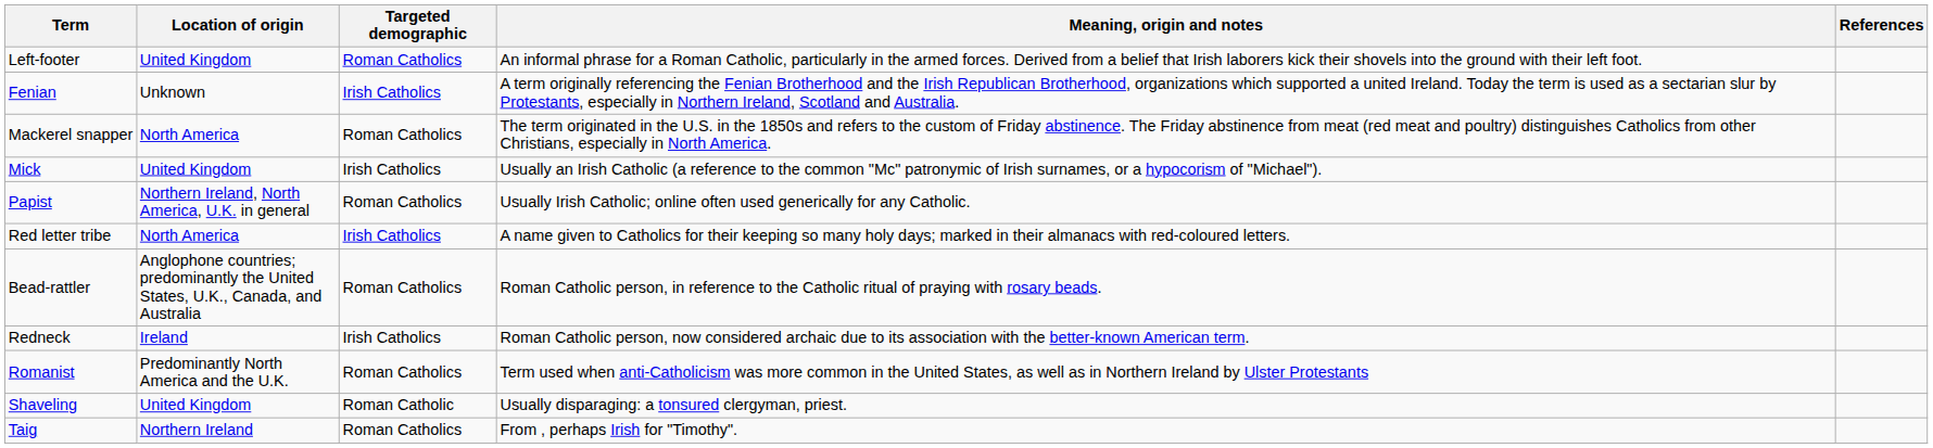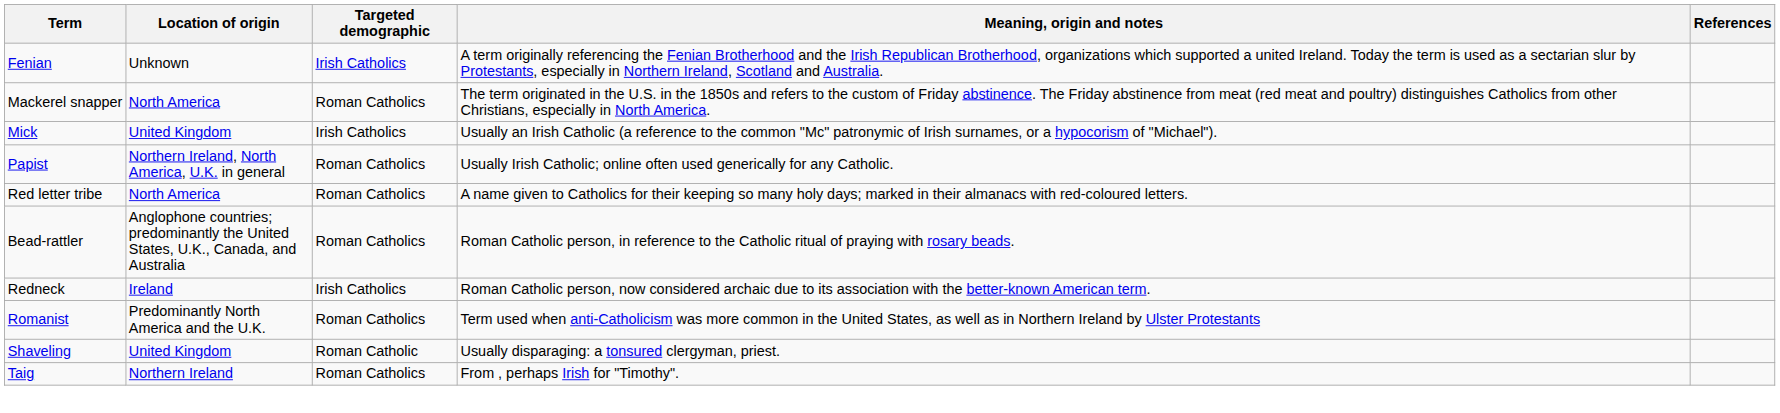- row: Left-footer | United Kingdom | Roman Catholics | An informal phrase for a Roman Catholic, particularly in the armed forces. Derived from a belief that Irish laborers kick their shovels into the ground with their left foot.
Red letter tribe | Targeted demographic: Irish Catholics -> Roman Catholics
